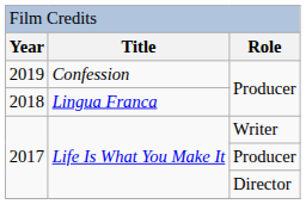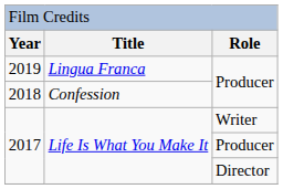2019 | column 2: Confession -> Lingua Franca
2018 | column 2: Lingua Franca -> Confession
